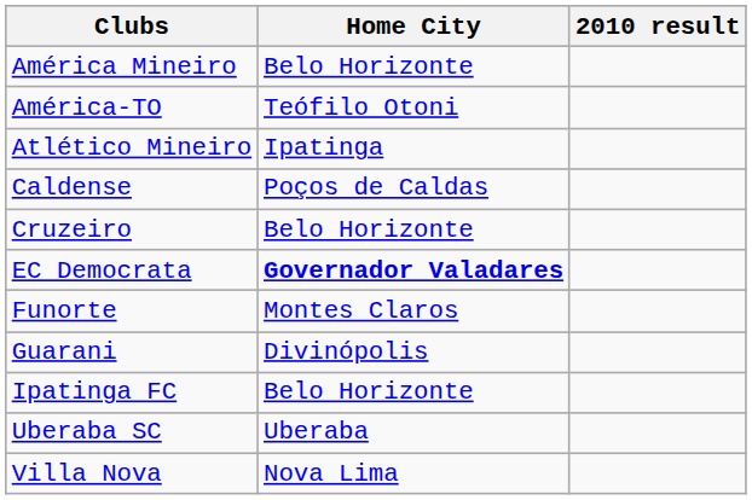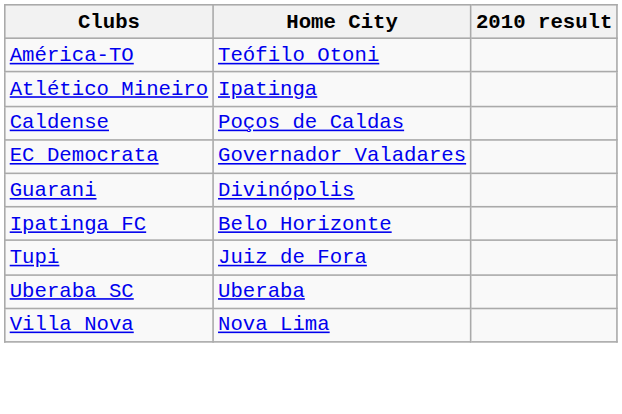- row: América Mineiro | Belo Horizonte
- row: Cruzeiro | Belo Horizonte
EC Democrata | Home City: bold -> normal
- row: Funorte | Montes Claros
+ row: Tupi | Juiz de Fora
